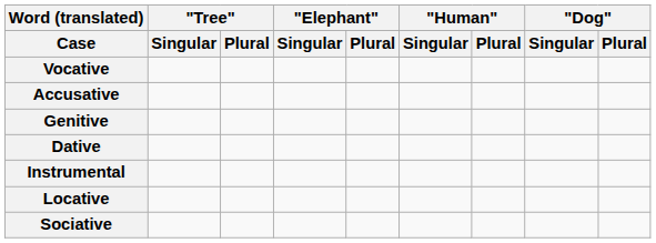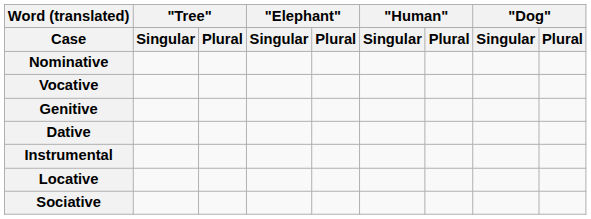+ row: Nominative
- row: Accusative
